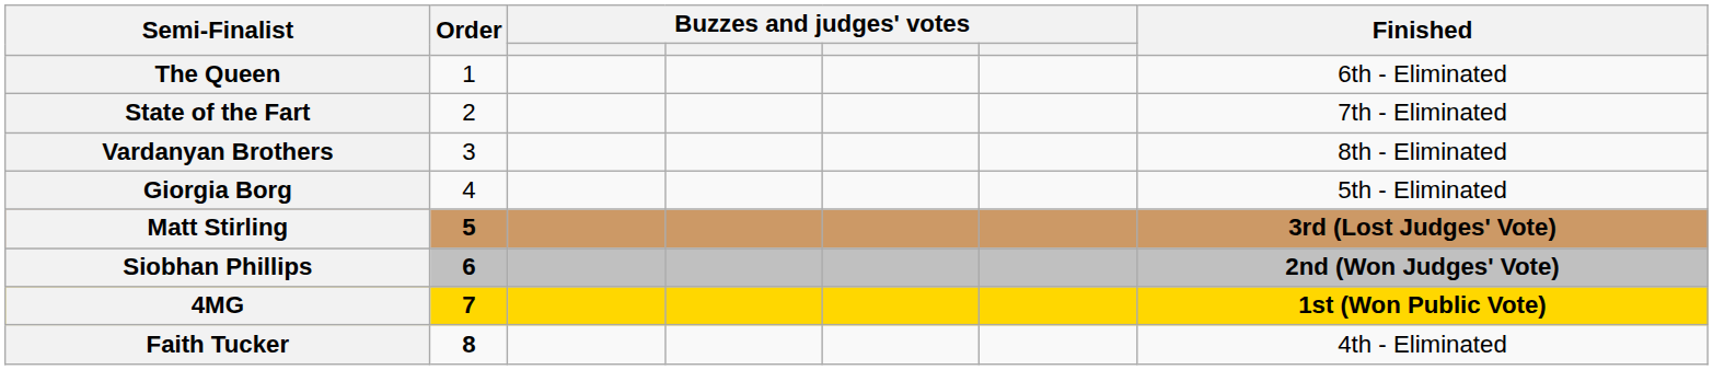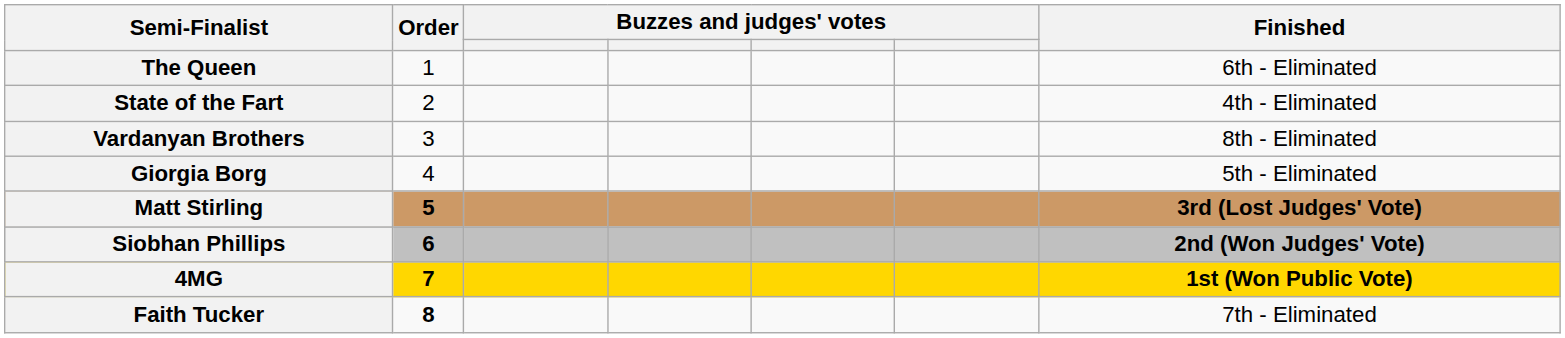State of the Fart | Finished: 7th - Eliminated -> 4th - Eliminated
Faith Tucker | Finished: 4th - Eliminated -> 7th - Eliminated
